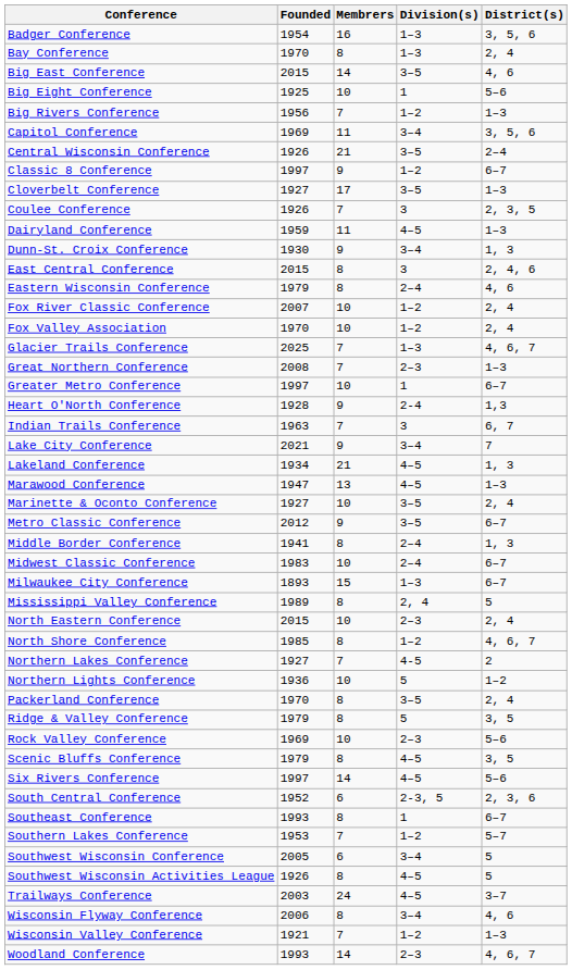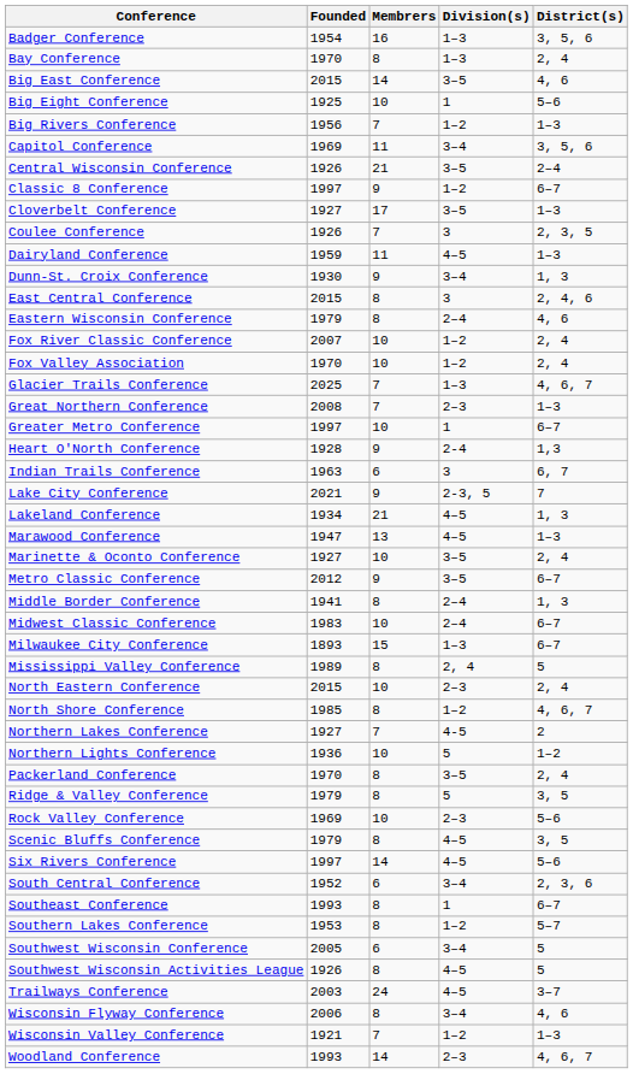Indian Trails Conference | Membrers: 7 -> 6
Lake City Conference | Division(s): 3–4 -> 2-3, 5
South Central Conference | Division(s): 2-3, 5 -> 3–4
Southern Lakes Conference | Membrers: 7 -> 8
